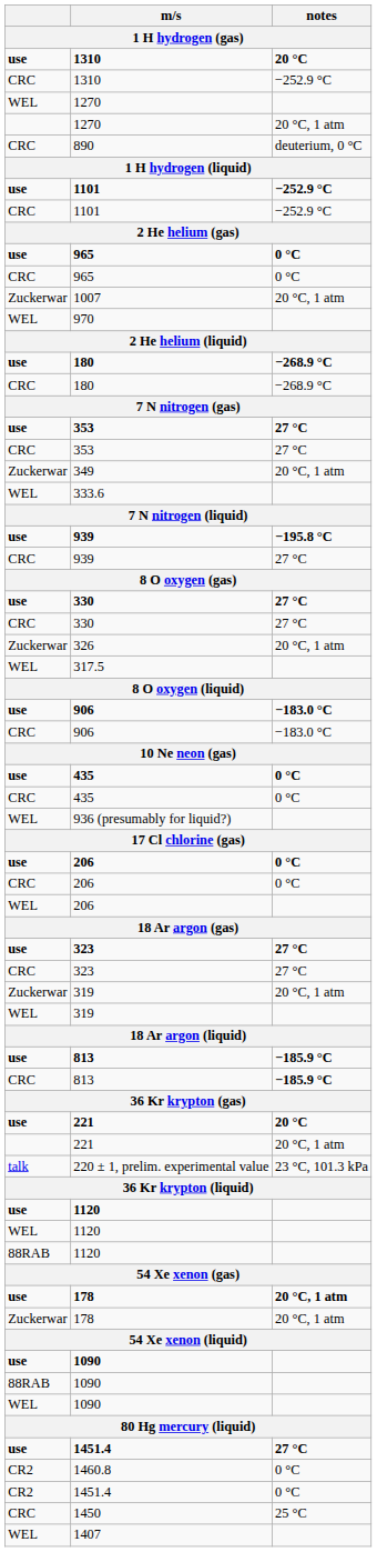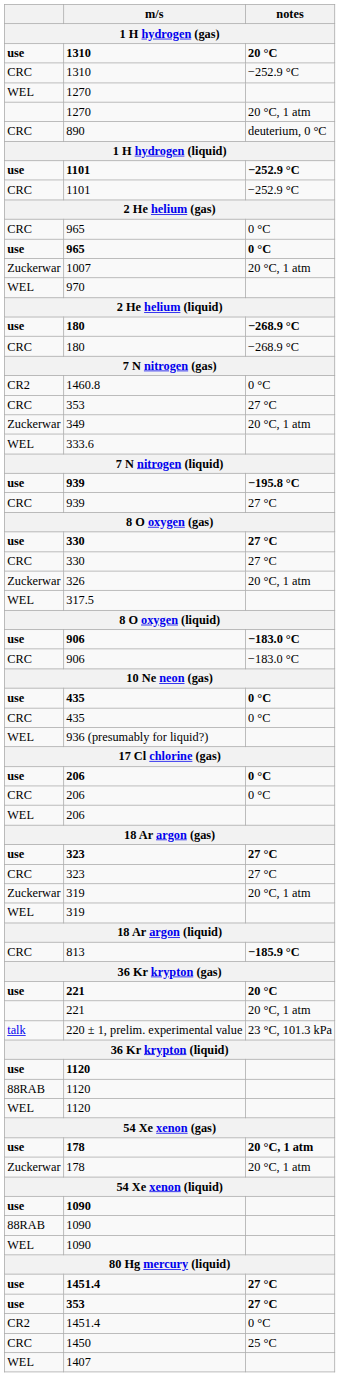rows swapped: use / 965 <-> CRC / 965
rows swapped: use / 353 <-> 1460.8
- row: use | 813 | −185.9 °C
rows swapped: 88RAB / 1120 <-> WEL / 1120
